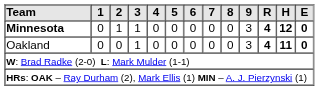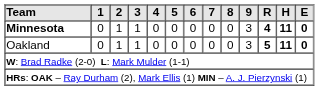Minnesota | H: 12 -> 11
Oakland | 2: 0 -> 1
Oakland | R: 4 -> 5
